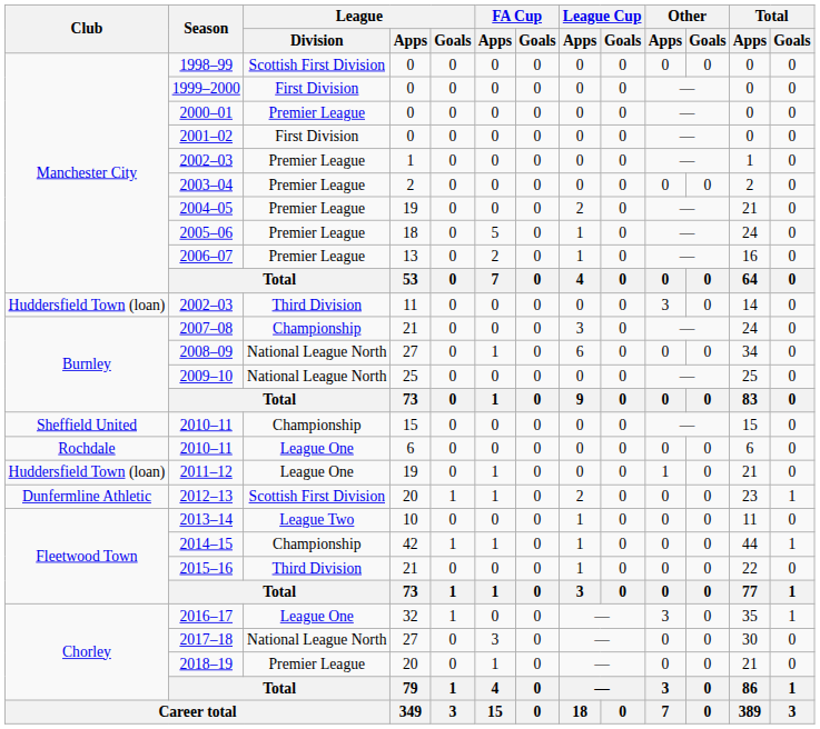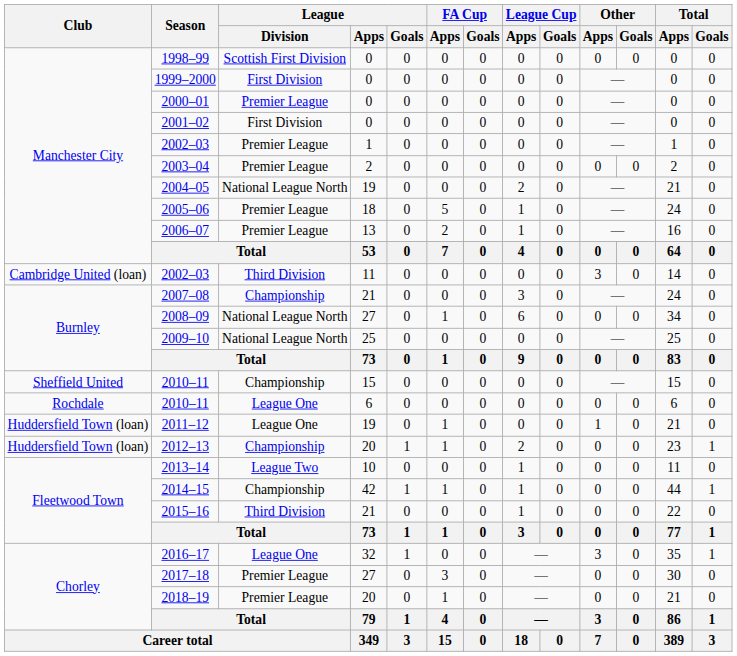2004–05 | League / Division: Premier League -> National League North
2002–03 / 11 | Club: Huddersfield Town (loan) -> Cambridge United (loan)
2012–13 | Club: Dunfermline Athletic -> Huddersfield Town (loan)
2012–13 | League / Division: Scottish First Division -> Championship
2017–18 | League / Division: National League North -> Premier League
